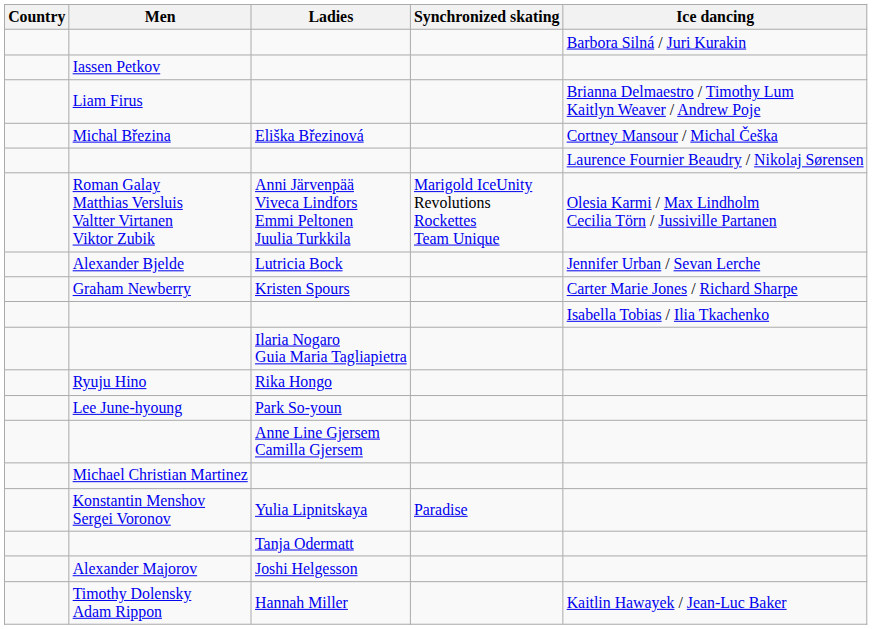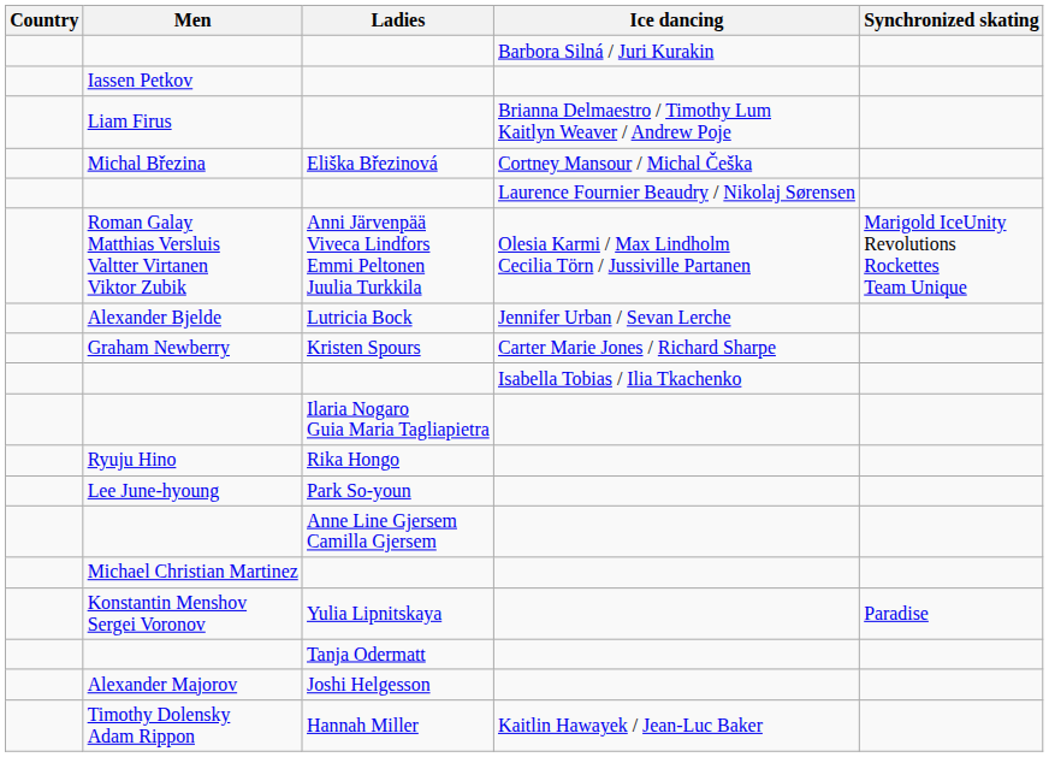columns swapped: Ice dancing <-> Synchronized skating
